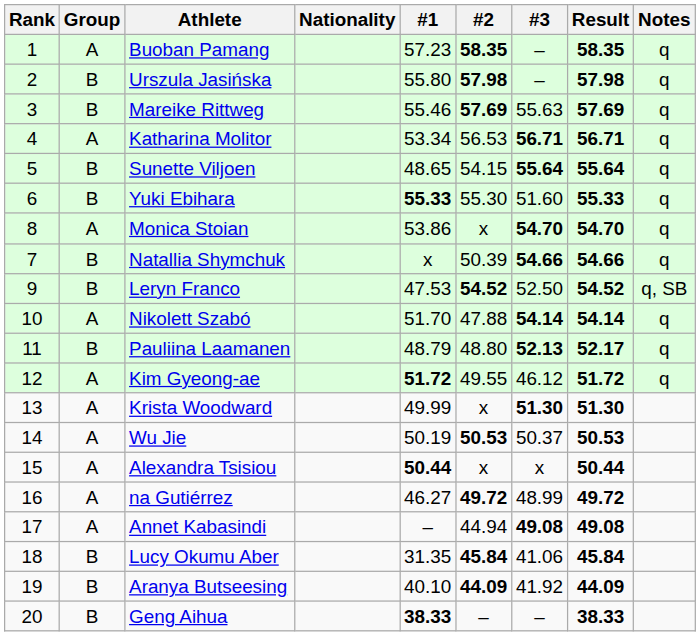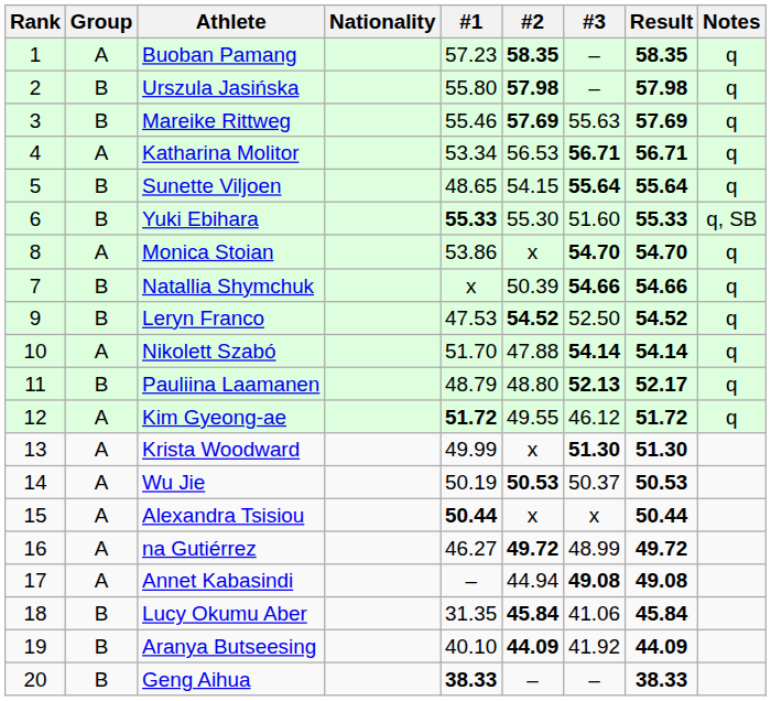Yuki Ebihara | Notes: q -> q, SB
Leryn Franco | Notes: q, SB -> q
